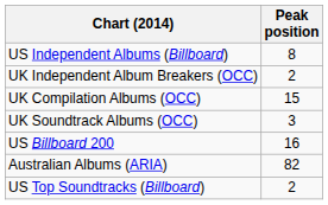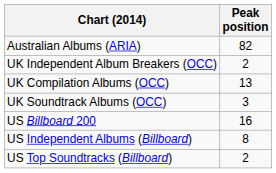rows swapped: Australian Albums (ARIA) <-> US Independent Albums (Billboard)
UK Compilation Albums (OCC) | Peak position: 15 -> 13
